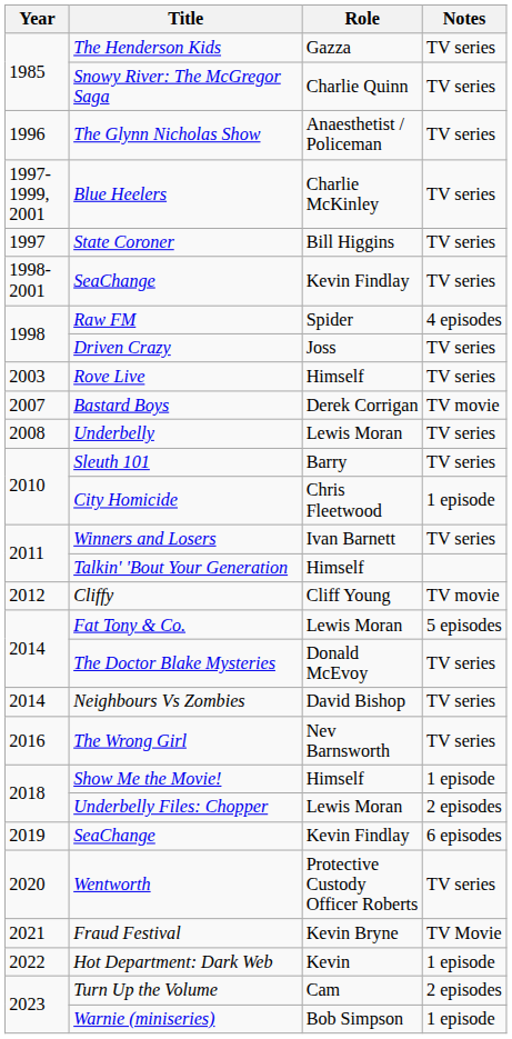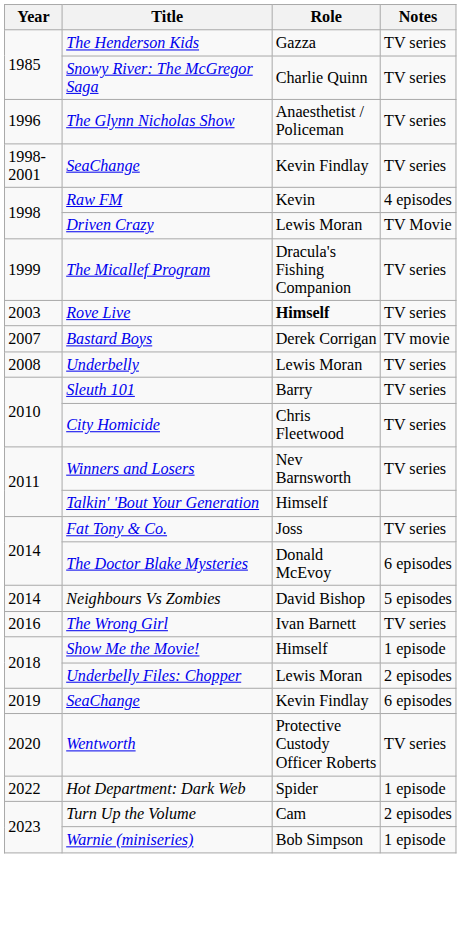- row: 1997-1999, 2001 | Blue Heelers | Charlie McKinley | TV series
- row: 1997 | State Coroner | Bill Higgins | TV series
Raw FM | Role: Spider -> Kevin
Driven Crazy | Role: Joss -> Lewis Moran
Driven Crazy | Notes: TV series -> TV Movie
+ row: 1999 | The Micallef Program | Dracula's Fishing Companion | TV series
Rove Live | Role: normal -> bold
City Homicide | Notes: 1 episode -> TV series
Winners and Losers | Role: Ivan Barnett -> Nev Barnsworth
- row: 2012 | Cliffy | Cliff Young | TV movie
Fat Tony & Co. | Role: Lewis Moran -> Joss
Fat Tony & Co. | Notes: 5 episodes -> TV series
The Doctor Blake Mysteries | Notes: TV series -> 6 episodes
Neighbours Vs Zombies | Notes: TV series -> 5 episodes
The Wrong Girl | Role: Nev Barnsworth -> Ivan Barnett
- row: 2021 | Fraud Festival | Kevin Bryne | TV Movie
Hot Department: Dark Web | Role: Kevin -> Spider
